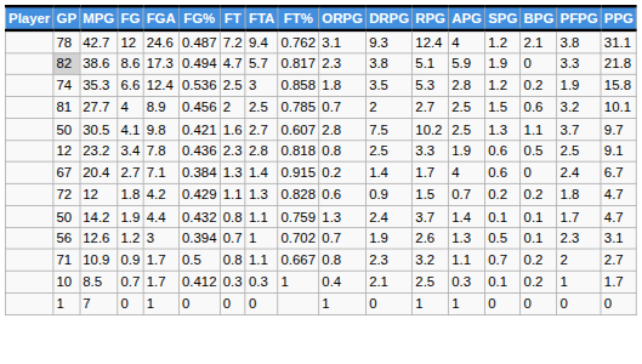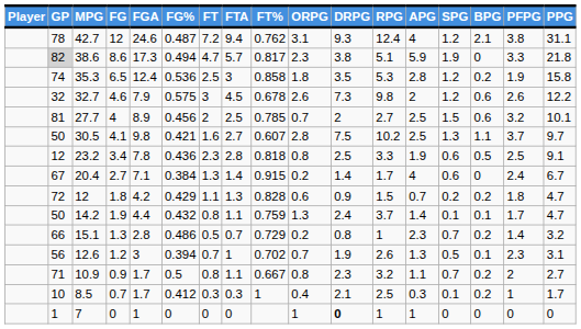35.3 | FG: 6.6 -> 6.5
+ row: 32 | 32.7 | 4.6 | 7.9 | 0.575 | 3 | 4.5 | 0.678 | 2.6 | 7.3 | 9.8 | 2 | 1.2 | 0.6 | 2.6 | 12.2
+ row: 66 | 15.1 | 1.3 | 2.8 | 0.486 | 0.5 | 0.7 | 0.729 | 0.2 | 0.8 | 1 | 2.3 | 0.7 | 0.2 | 1.4 | 3.2
7 | DRPG: normal -> bold
